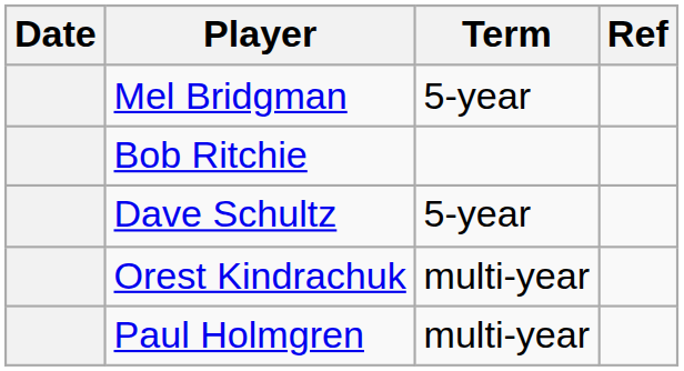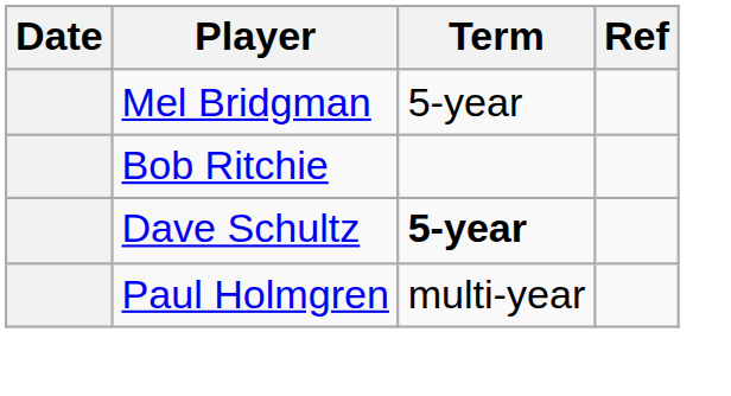Dave Schultz | Term: normal -> bold
- row: Orest Kindrachuk | multi-year
